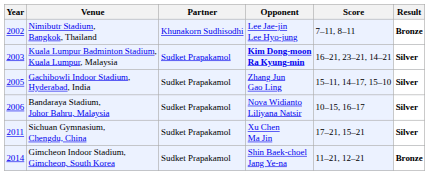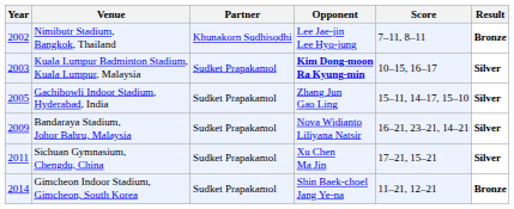Kuala Lumpur Badminton Stadium, Kuala Lumpur, Malaysia | Score: 16–21, 23–21, 14–21 -> 10–15, 16–17
Bandaraya Stadium, Johor Bahru, Malaysia | Year: 2006 -> 2009
Bandaraya Stadium, Johor Bahru, Malaysia | Score: 10–15, 16–17 -> 16–21, 23–21, 14–21
